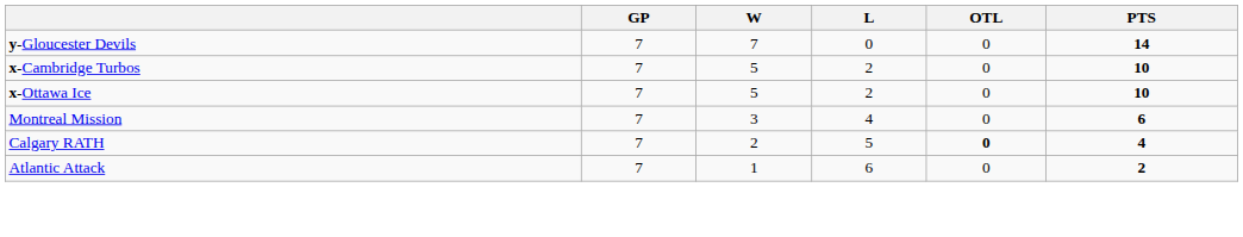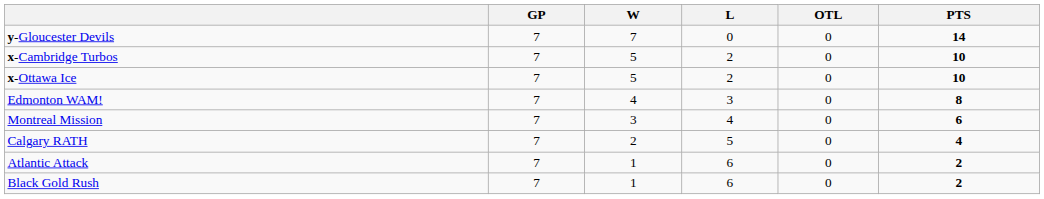+ row: Edmonton WAM! | 7 | 4 | 3 | 0 | 8
Calgary RATH | OTL: bold -> normal
+ row: Black Gold Rush | 7 | 1 | 6 | 0 | 2
